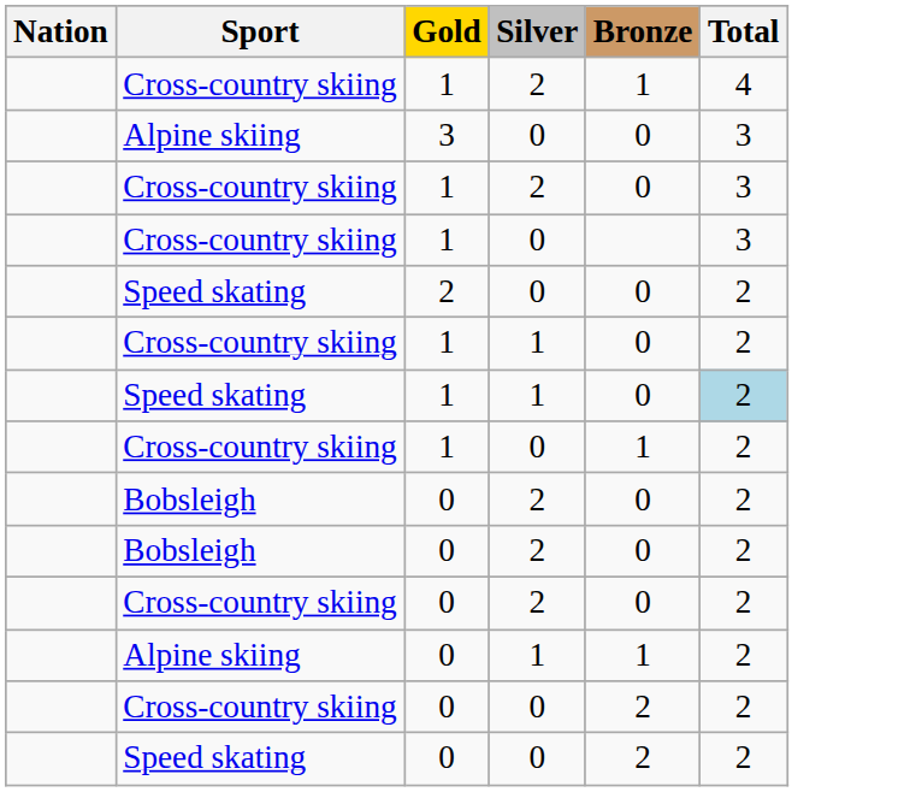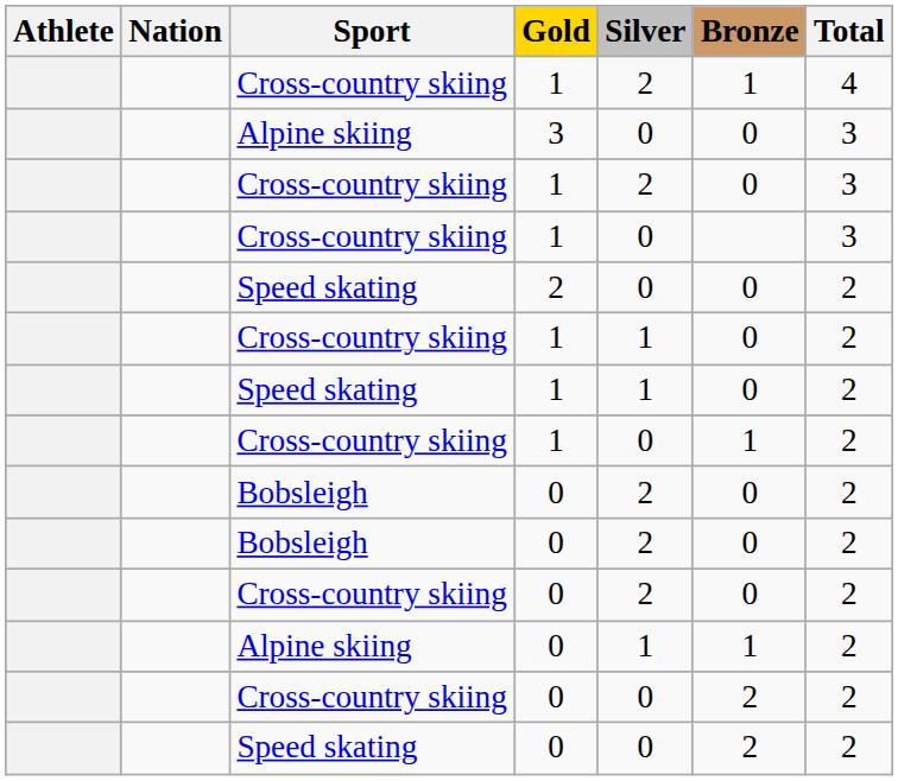+ column: Athlete
Speed skating / 1 | Total: lightblue background -> no background
